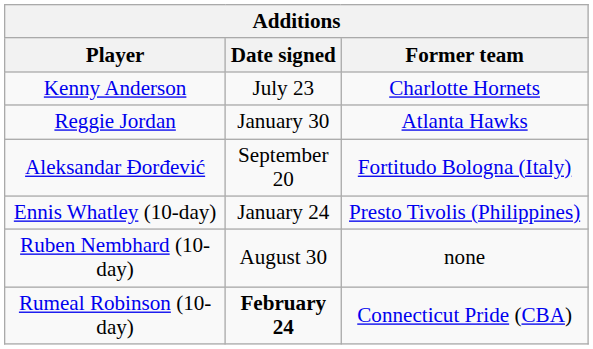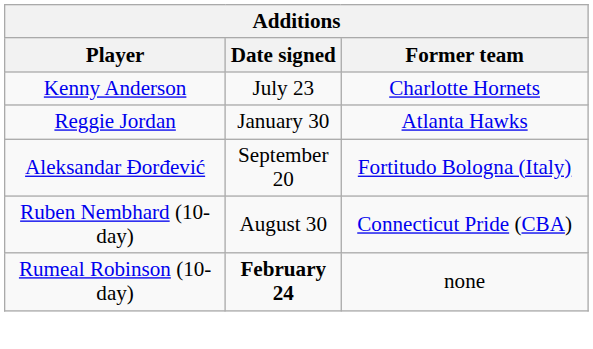- row: Ennis Whatley (10-day) | January 24 | Presto Tivolis (Philippines)
Ruben Nembhard (10-day) | Former team: none -> Connecticut Pride (CBA)
Rumeal Robinson (10-day) | Former team: Connecticut Pride (CBA) -> none
